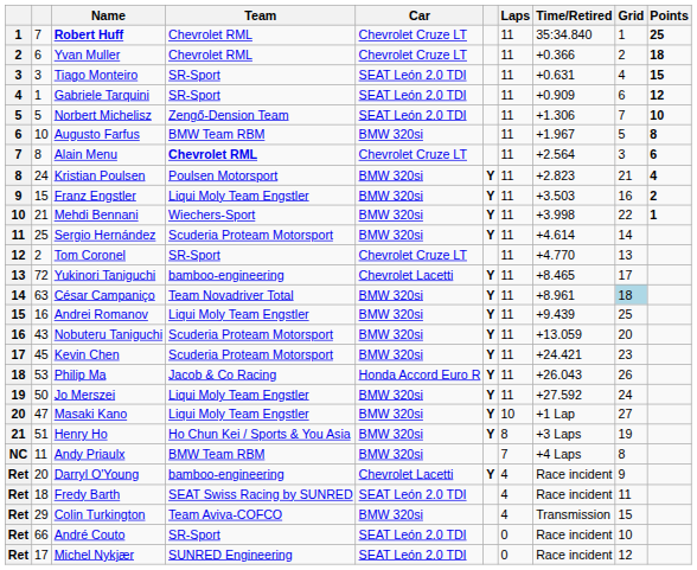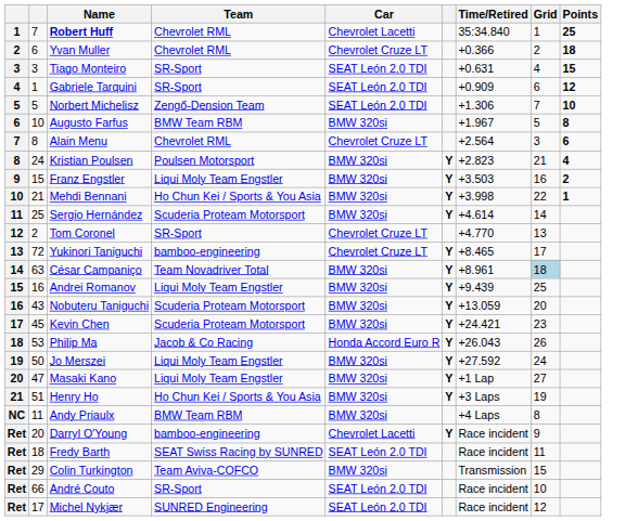- column: Laps | 11 | 11 | 11 | 11 | 11 | 11 | 11 | 11 | 11 | 11 | 11 | 11 | 11 | 11 | 11 | 11 | 11 | 11 | 11 | 10 | 8 | 7 | 4 | 4 | 4 | 0 | 0
Robert Huff | Car: Chevrolet Cruze LT -> Chevrolet Lacetti
Alain Menu | Team: bold -> normal
Mehdi Bennani | Team: Wiechers-Sport -> Ho Chun Kei / Sports & You Asia
Yukinori Taniguchi | Car: Chevrolet Lacetti -> Chevrolet Cruze LT
